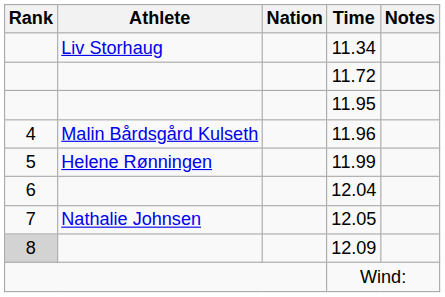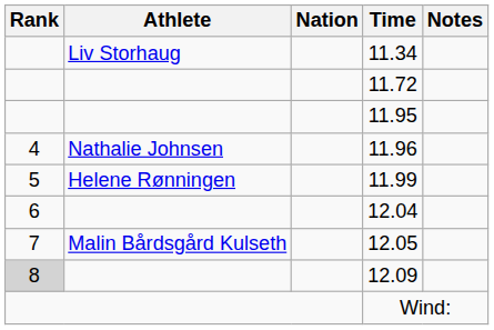11.96 | Athlete: Malin Bårdsgård Kulseth -> Nathalie Johnsen
12.05 | Athlete: Nathalie Johnsen -> Malin Bårdsgård Kulseth
